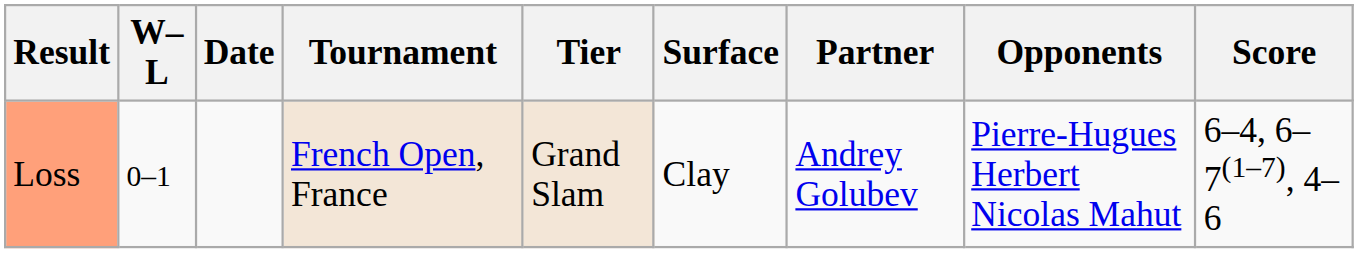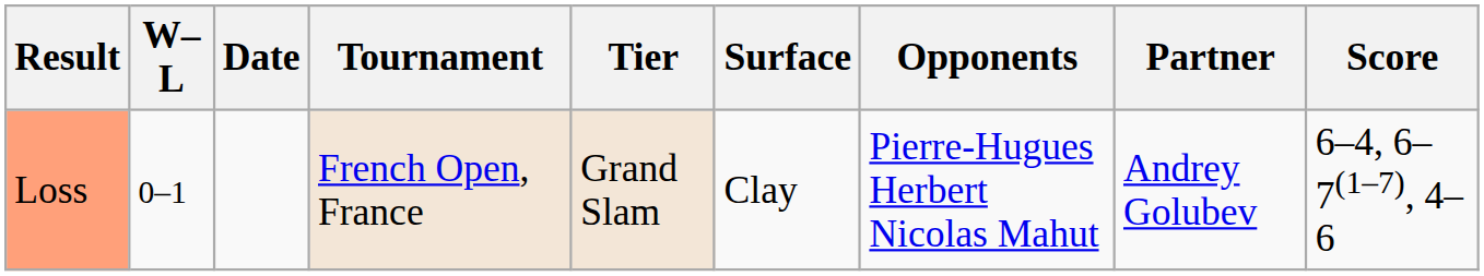columns swapped: Partner <-> Opponents
